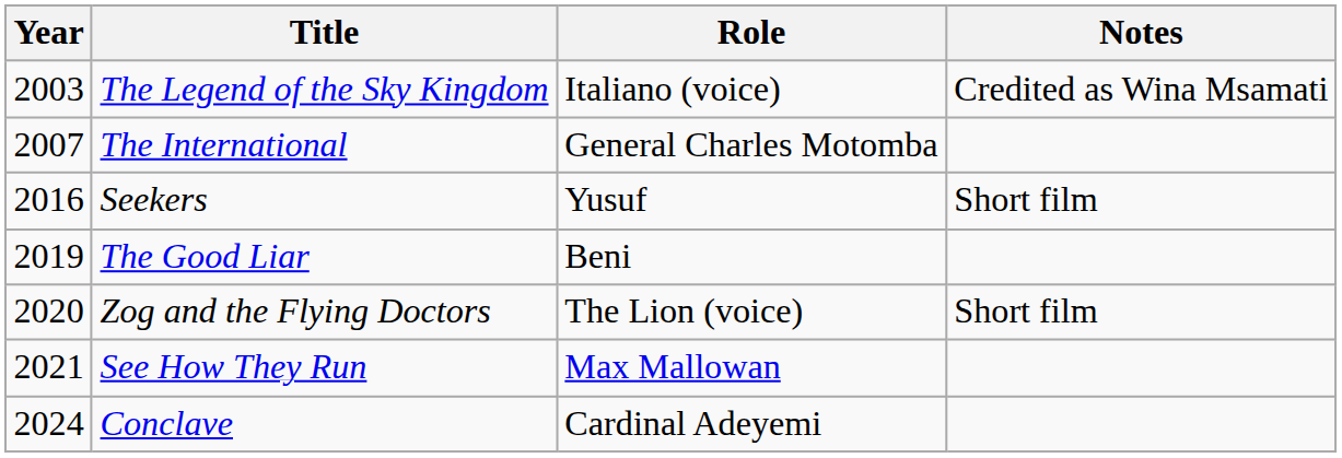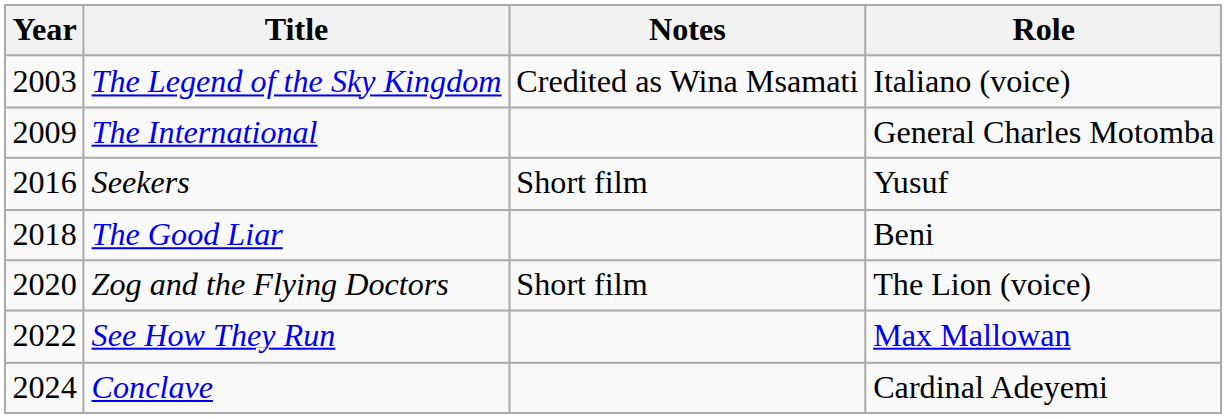columns swapped: Role <-> Notes
The International | Year: 2007 -> 2009
The Good Liar | Year: 2019 -> 2018
See How They Run | Year: 2021 -> 2022
